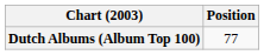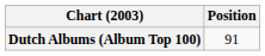Dutch Albums (Album Top 100) | Position: 77 -> 91
